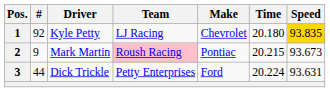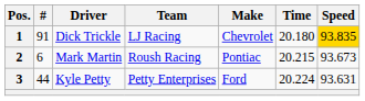1 | #: 92 -> 91
1 | Driver: Kyle Petty -> Dick Trickle
2 | #: 9 -> 6
2 | Team: pink background -> no background
3 | Driver: Dick Trickle -> Kyle Petty
